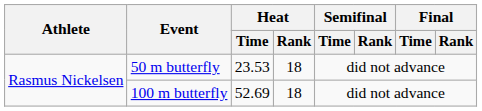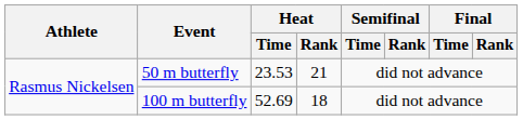50 m butterfly | Heat / Rank: 18 -> 21
